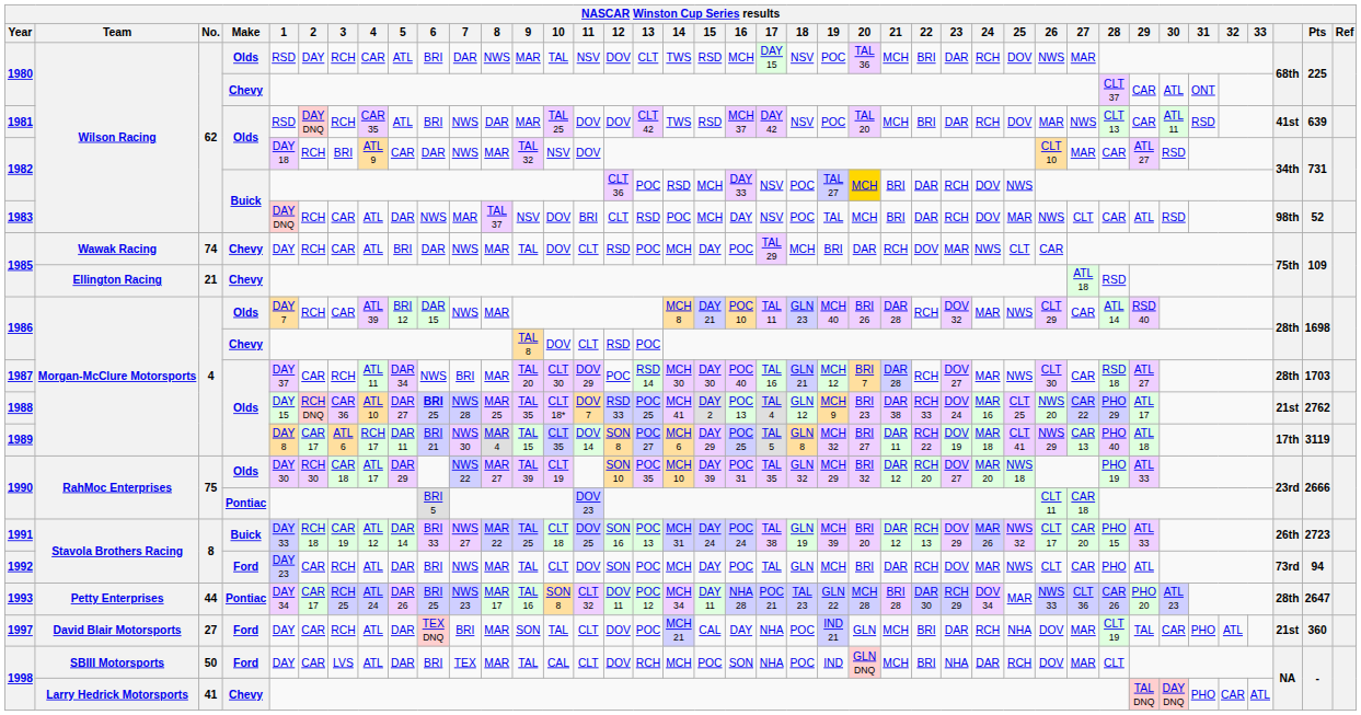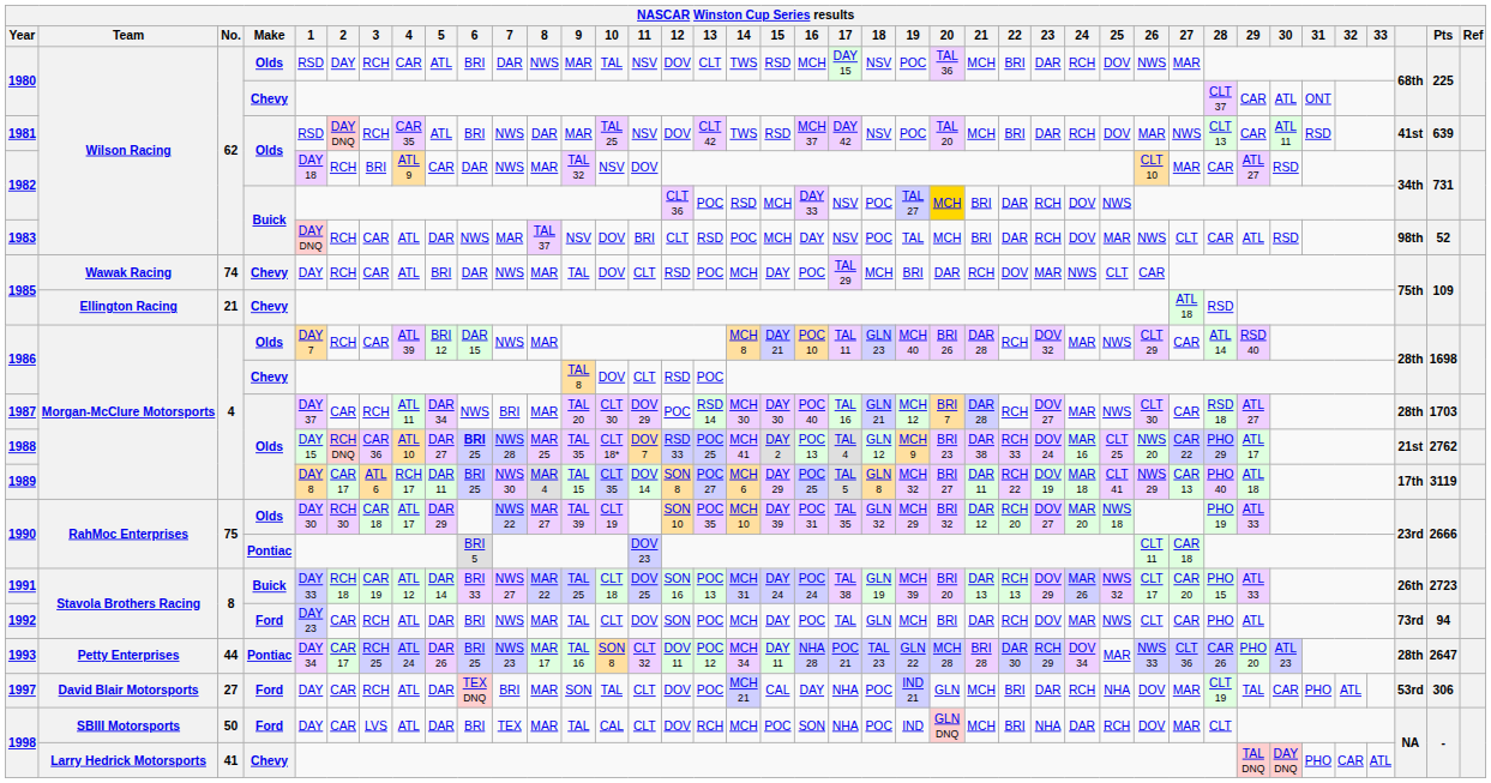1981 | 11: DOV -> NSV
1989 | 6: BRI 21 -> BRI 25
1991 | 21: DAR 12 -> DAR 13
1997 | column 38: 21st -> 53rd
1997 | Pts: 360 -> 306
